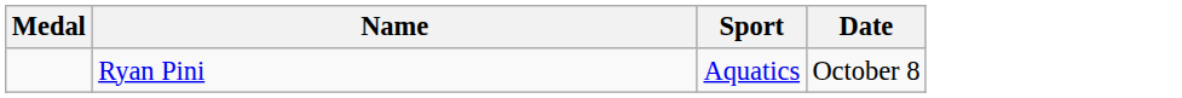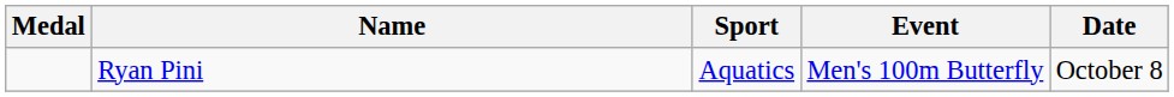+ column: Event | Men's 100m Butterfly
